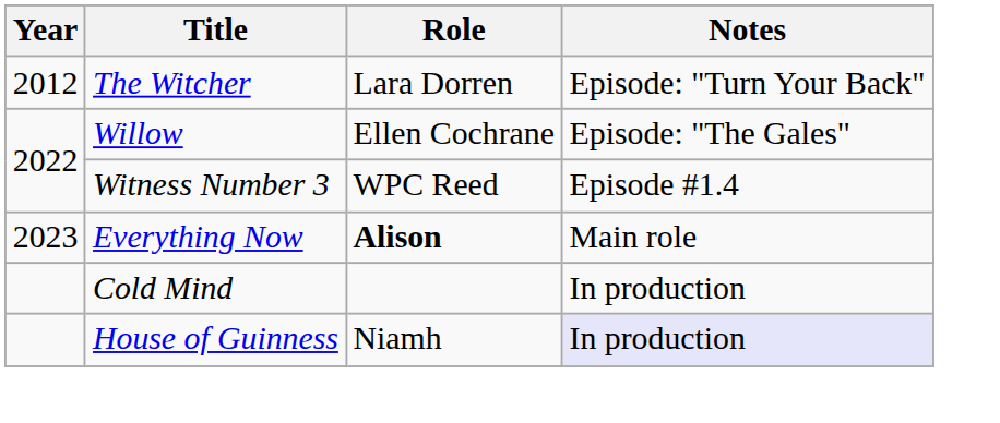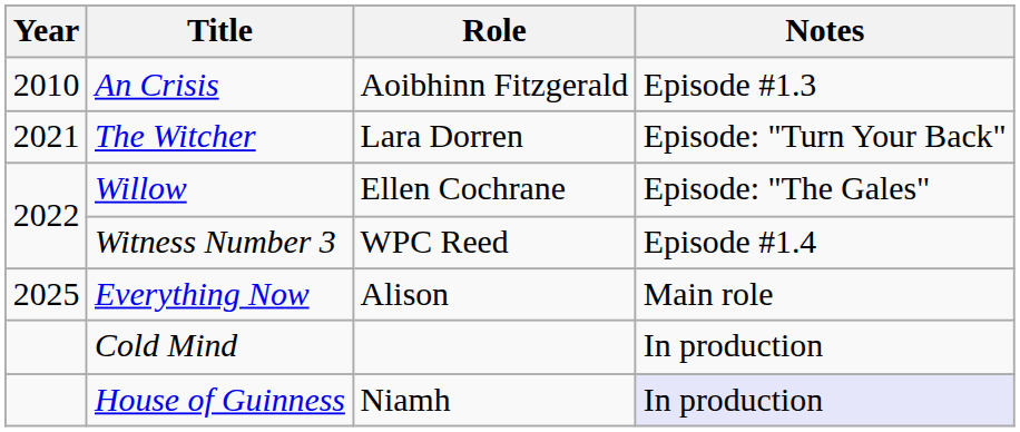+ row: 2010 | An Crisis | Aoibhinn Fitzgerald | Episode #1.3
The Witcher | Year: 2012 -> 2021
Everything Now | Year: 2023 -> 2025
Everything Now | Role: bold -> normal
